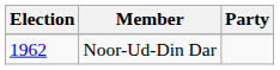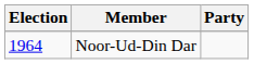Noor-Ud-Din Dar | Election: 1962 -> 1964
